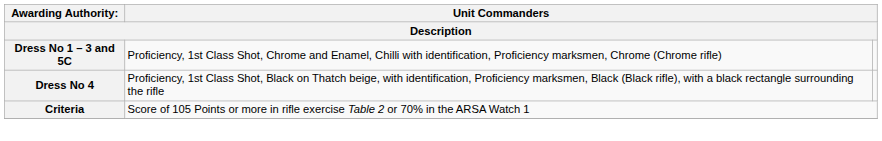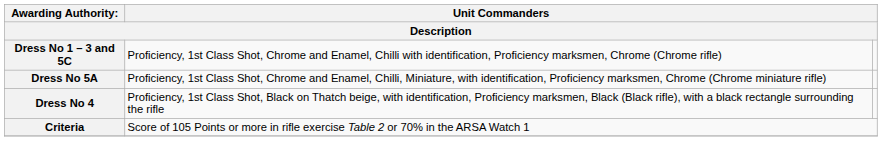+ row: Dress No 5A | Proficiency, 1st Class Shot, Chrome and Enamel, Chilli, Miniature, with identification, Proficiency marksmen, Chrome (Chrome miniature rifle)
